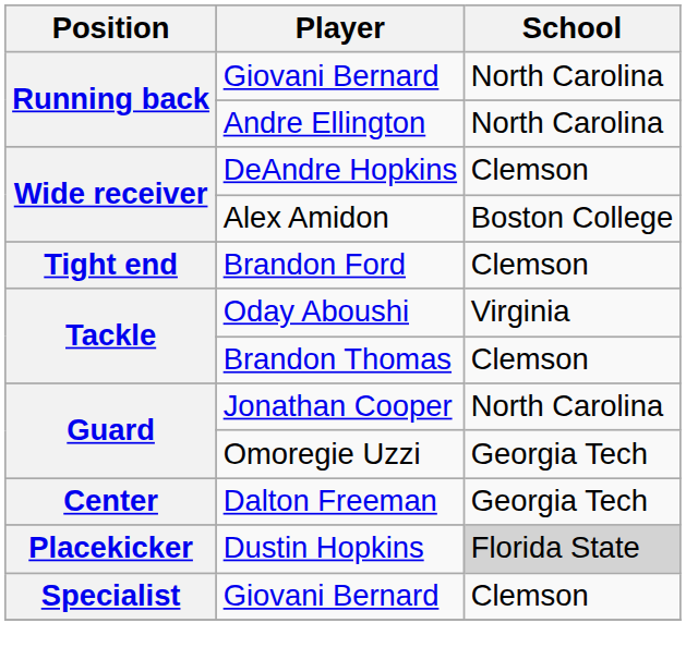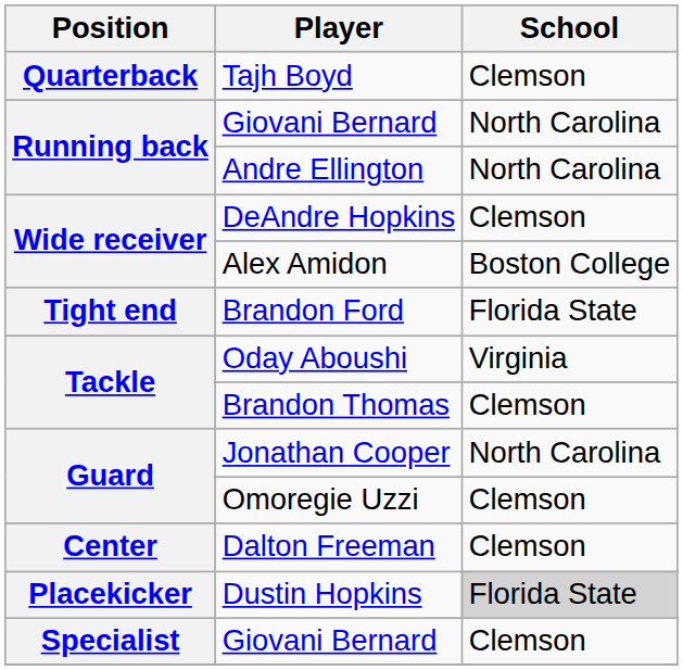+ row: Quarterback | Tajh Boyd | Clemson
Brandon Ford | School: Clemson -> Florida State
Omoregie Uzzi | School: Georgia Tech -> Clemson
Dalton Freeman | School: Georgia Tech -> Clemson
